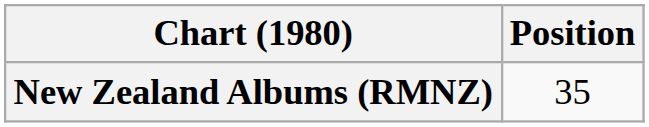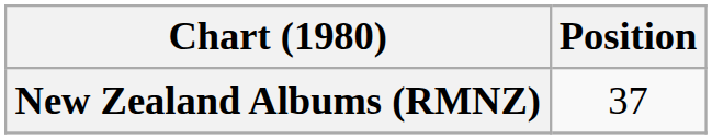New Zealand Albums (RMNZ) | Position: 35 -> 37
